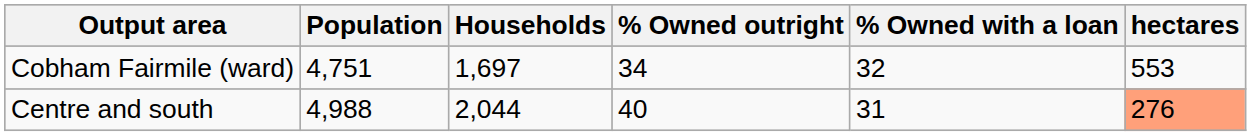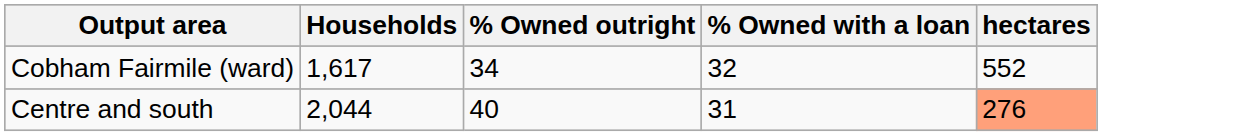- column: Population | 4,751 | 4,988
Cobham Fairmile (ward) | Households: 1,697 -> 1,617
Cobham Fairmile (ward) | hectares: 553 -> 552
